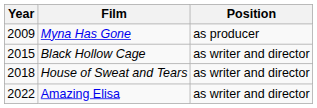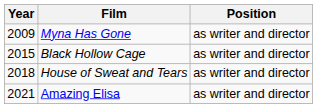Myna Has Gone | Position: as producer -> as writer and director
Amazing Elisa | Year: 2022 -> 2021
